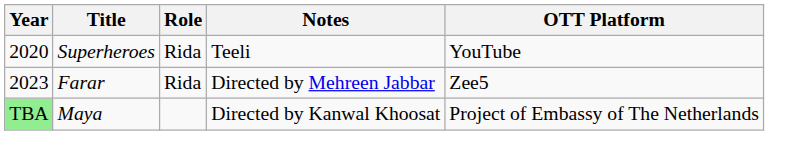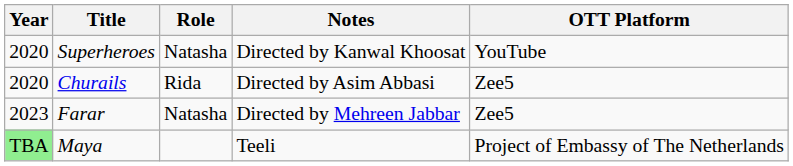Superheroes | Role: Rida -> Natasha
Superheroes | Notes: Teeli -> Directed by Kanwal Khoosat
+ row: 2020 | Churails | Rida | Directed by Asim Abbasi | Zee5
Farar | Role: Rida -> Natasha
Maya | Notes: Directed by Kanwal Khoosat -> Teeli
